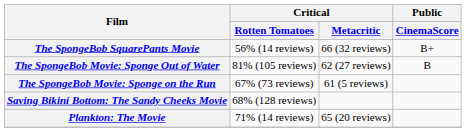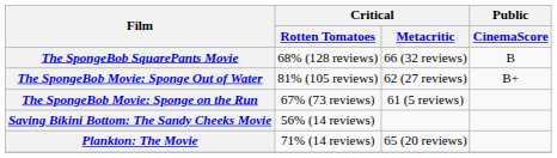The SpongeBob SquarePants Movie | Critical / Rotten Tomatoes: 56% (14 reviews) -> 68% (128 reviews)
The SpongeBob SquarePants Movie | Public / CinemaScore: B+ -> B
The SpongeBob Movie: Sponge Out of Water | Public / CinemaScore: B -> B+
Saving Bikini Bottom: The Sandy Cheeks Movie | Critical / Rotten Tomatoes: 68% (128 reviews) -> 56% (14 reviews)
